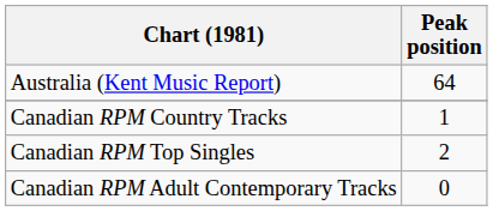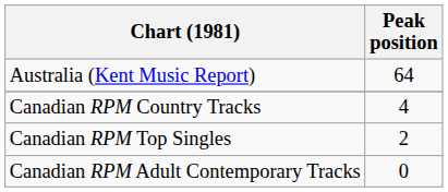Canadian RPM Country Tracks | Peak position: 1 -> 4
